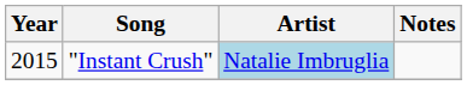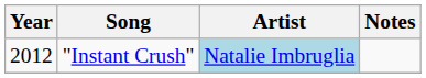"Instant Crush" | Year: 2015 -> 2012
